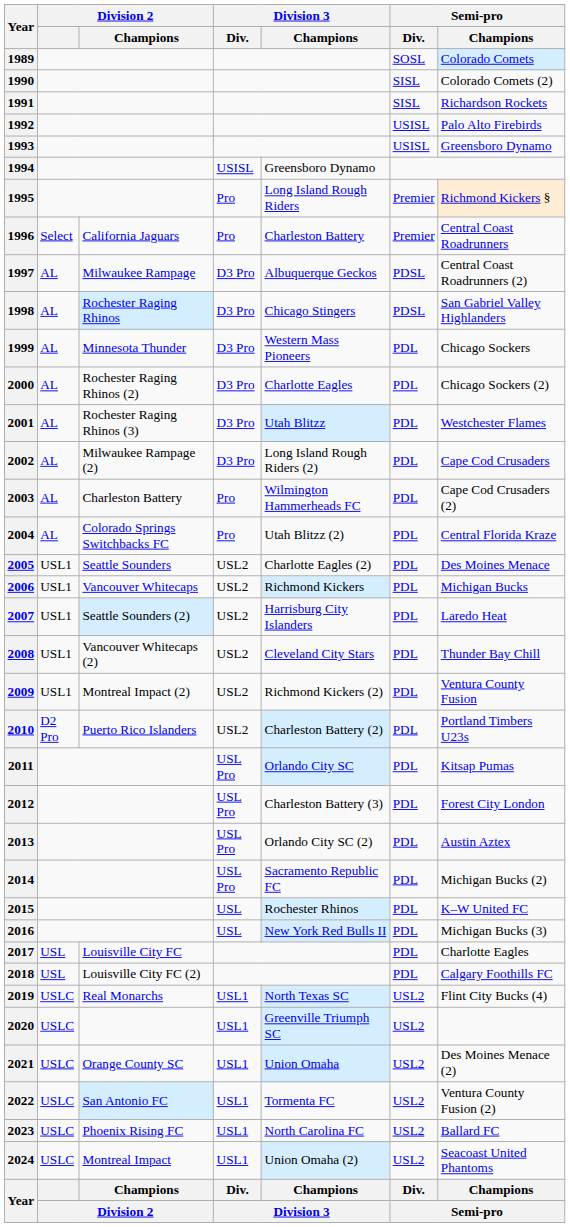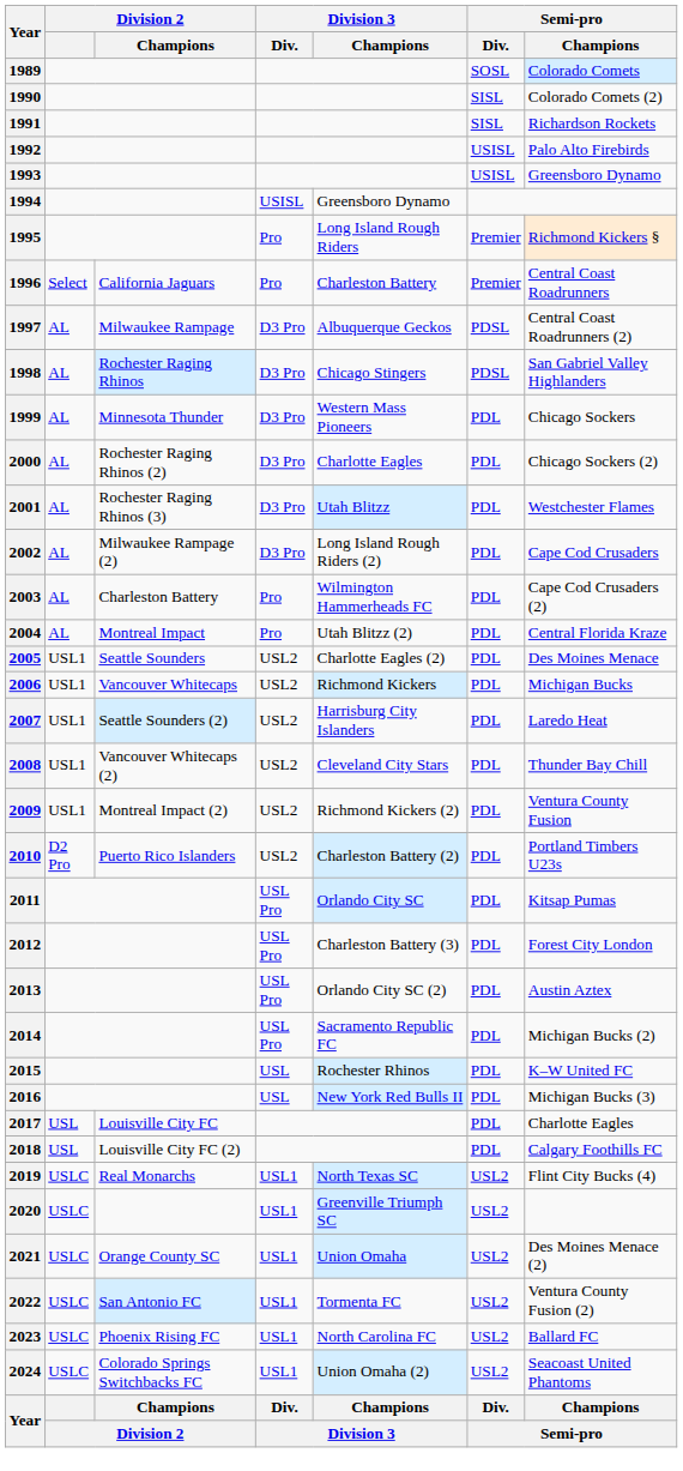2004 | Division 2 / Champions: Colorado Springs Switchbacks FC -> Montreal Impact
2024 | Division 2 / Champions: Montreal Impact -> Colorado Springs Switchbacks FC
